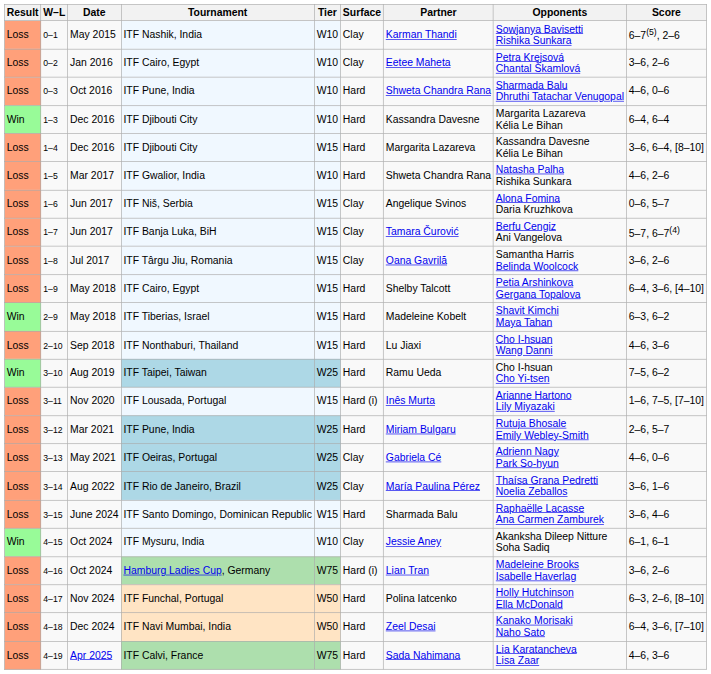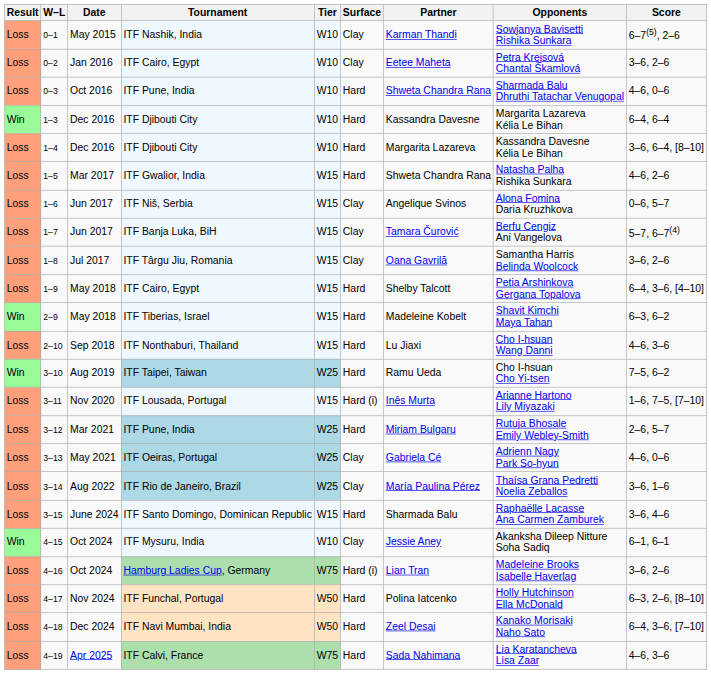1–4 | Tier: W15 -> W10
1–5 | Tier: W10 -> W15
